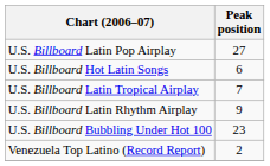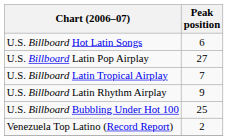rows swapped: U.S. Billboard Latin Pop Airplay <-> U.S. Billboard Hot Latin Songs
U.S. Billboard Bubbling Under Hot 100 | Peak position: 23 -> 25
